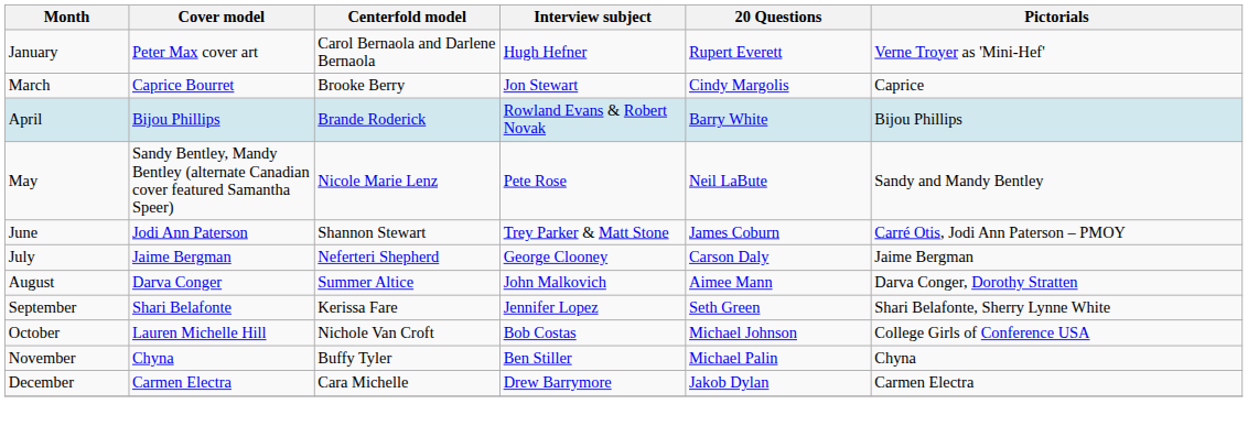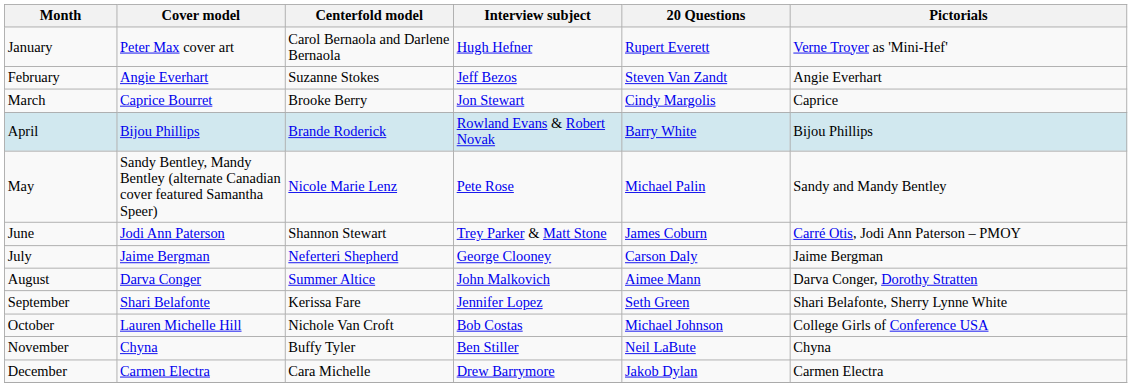+ row: February | Angie Everhart | Suzanne Stokes | Jeff Bezos | Steven Van Zandt | Angie Everhart
May | 20 Questions: Neil LaBute -> Michael Palin
November | 20 Questions: Michael Palin -> Neil LaBute
